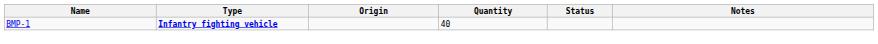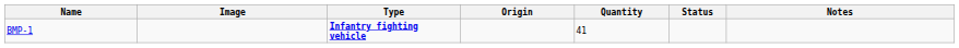+ column: Image
BMP-1 | Quantity: 40 -> 41
